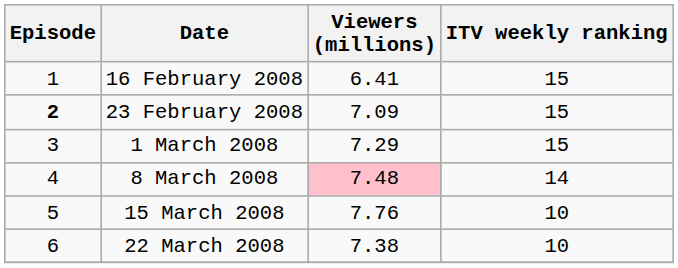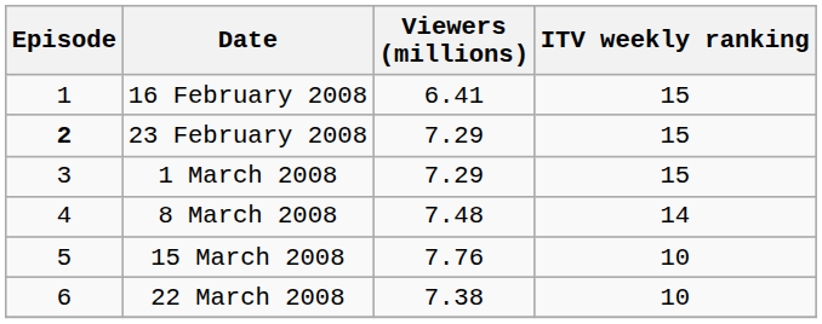23 February 2008 | Viewers (millions): 7.09 -> 7.29
8 March 2008 | Viewers (millions): pink background -> no background
